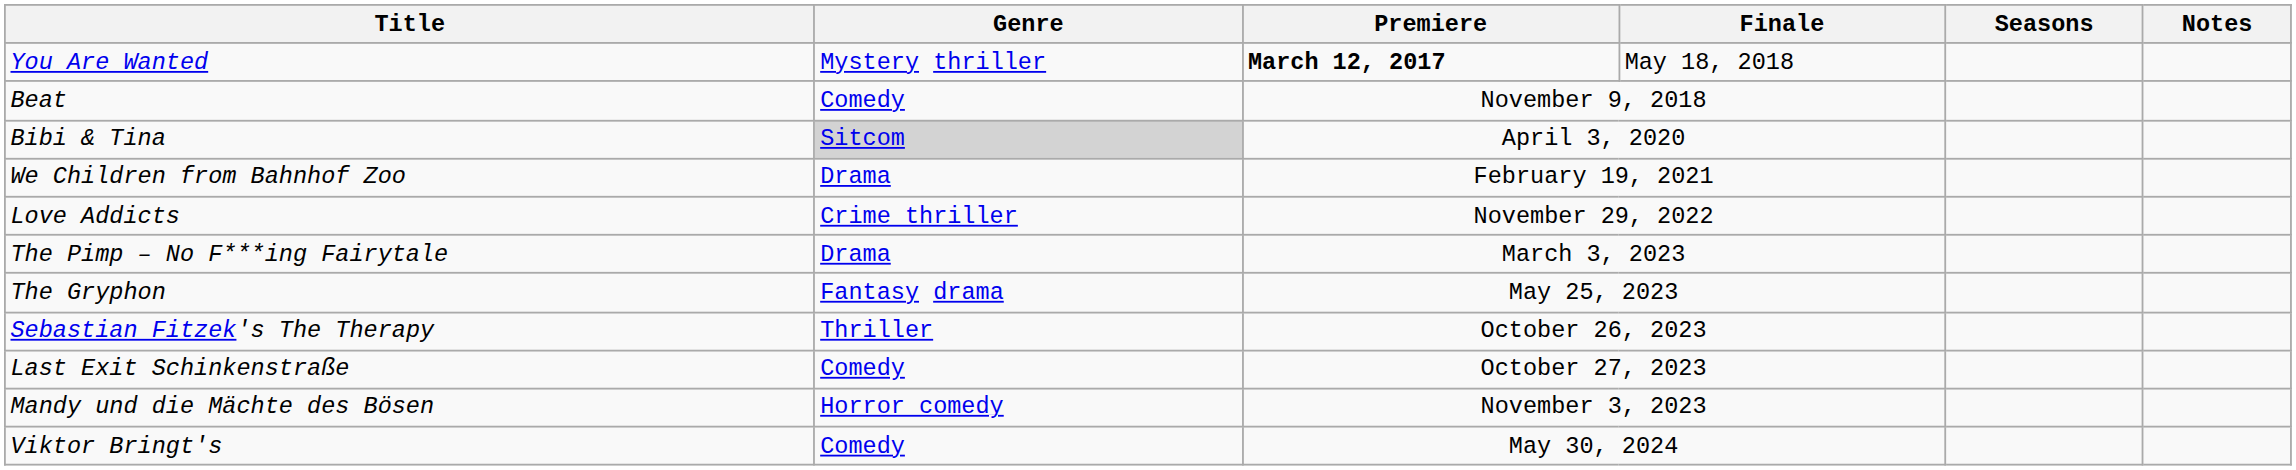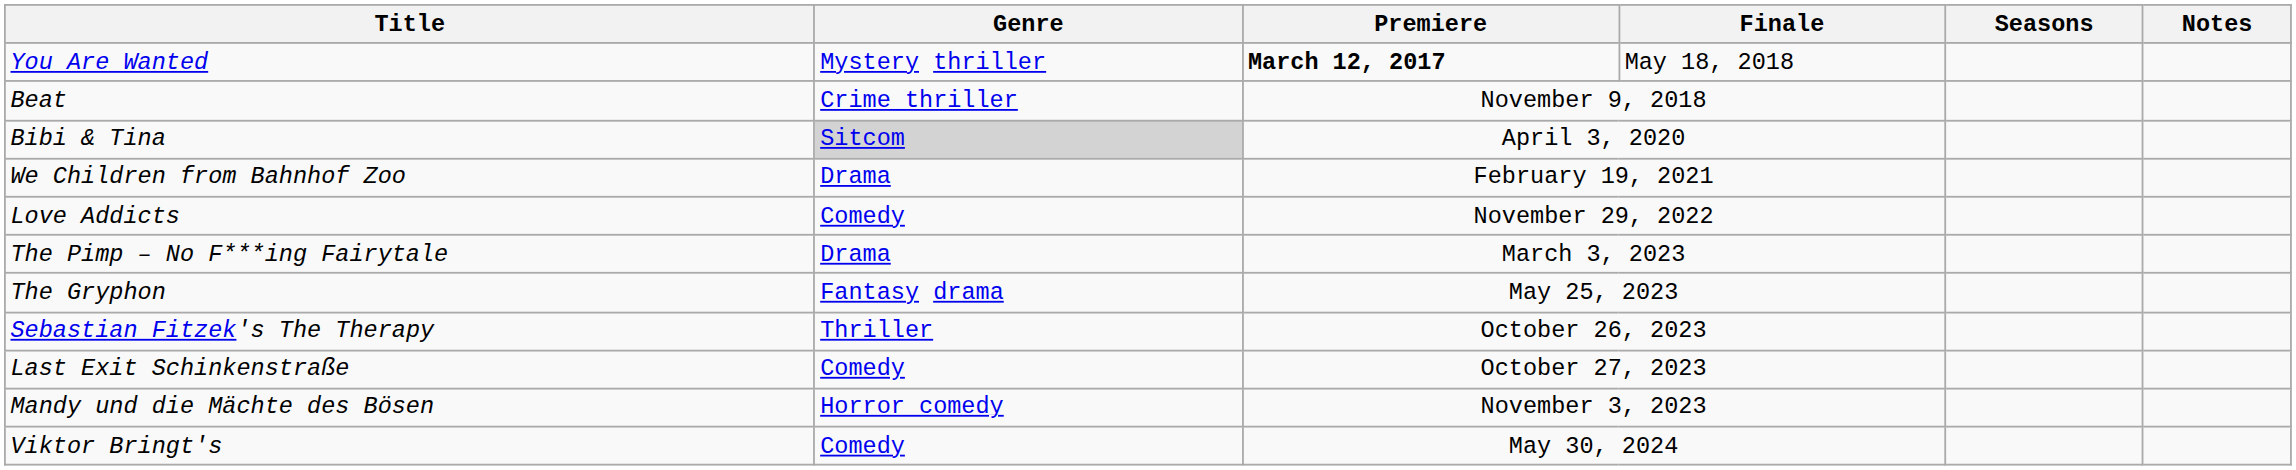Beat | Genre: Comedy -> Crime thriller
Love Addicts | Genre: Crime thriller -> Comedy
